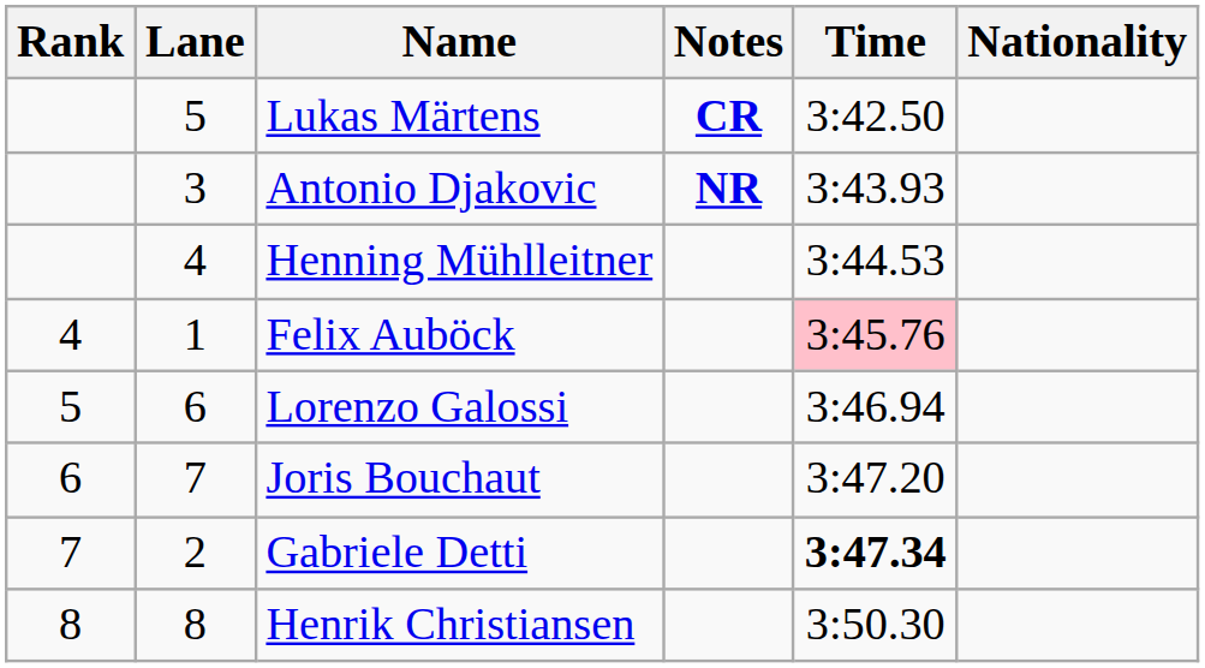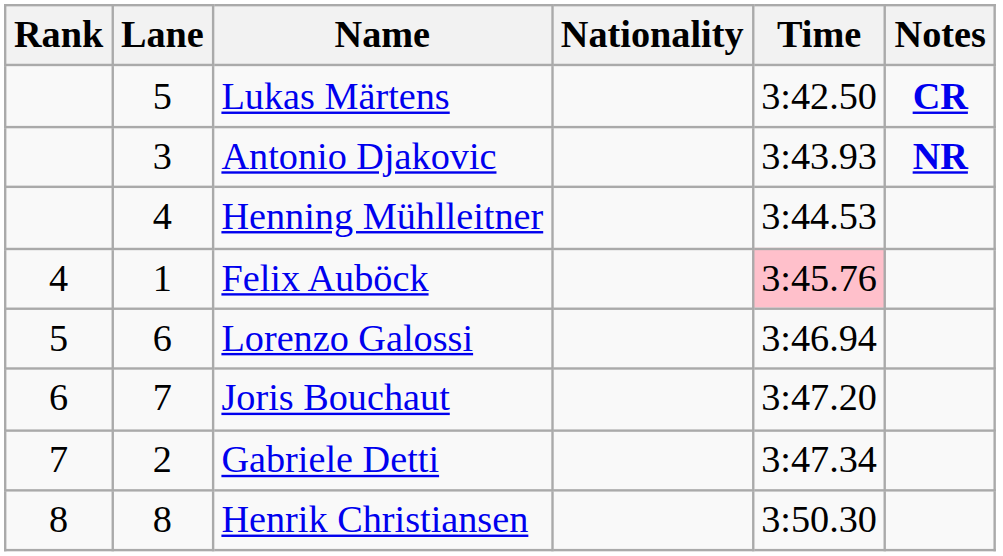columns swapped: Nationality <-> Notes
Gabriele Detti | Time: bold -> normal
